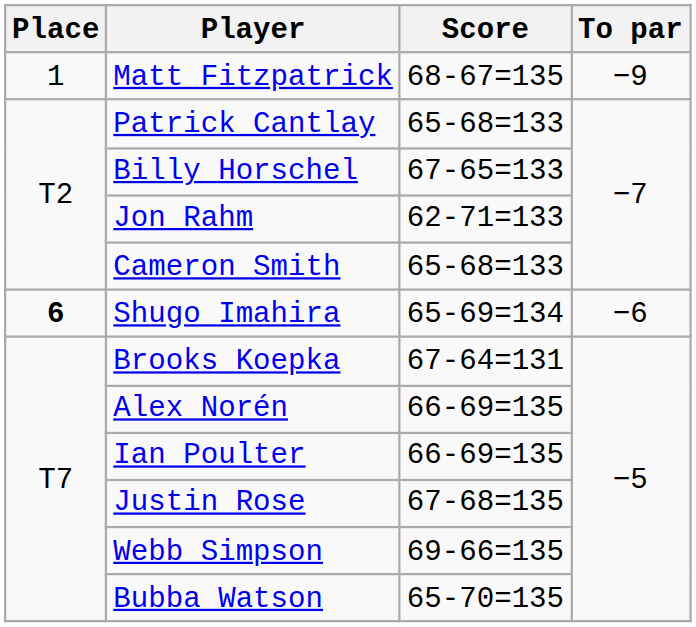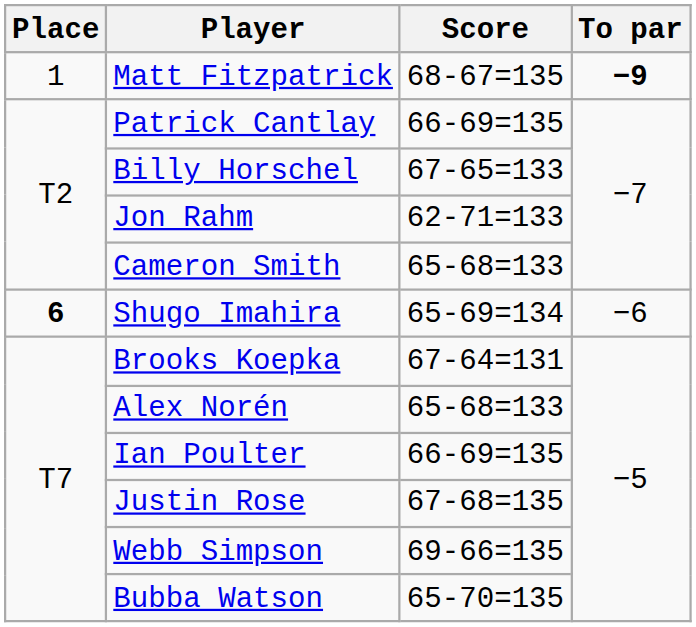Matt Fitzpatrick | To par: normal -> bold
Patrick Cantlay | Score: 65-68=133 -> 66-69=135
Alex Norén | Score: 66-69=135 -> 65-68=133
